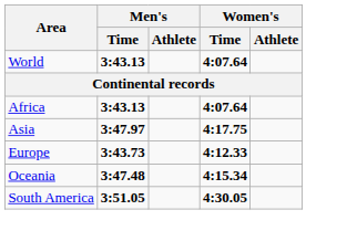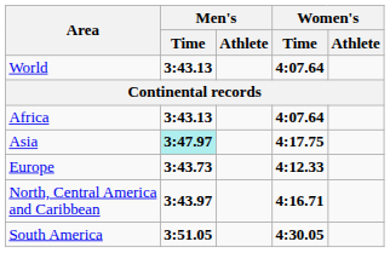Asia | Men's / Time: no background -> paleturquoise background
+ row: North, Central America and Caribbean | 3:43.97 | 4:16.71
- row: Oceania | 3:47.48 | 4:15.34
